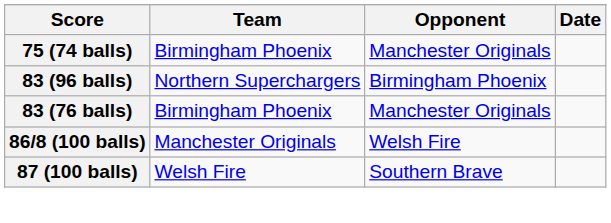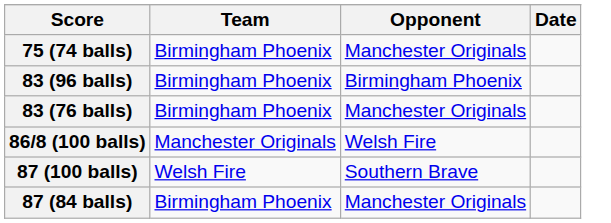83 (96 balls) | Team: Northern Superchargers -> Birmingham Phoenix
+ row: 87 (84 balls) | Birmingham Phoenix | Manchester Originals
